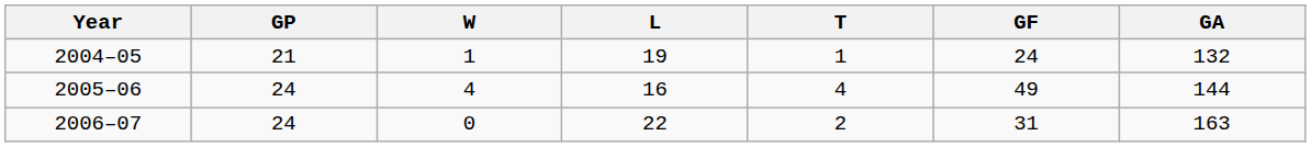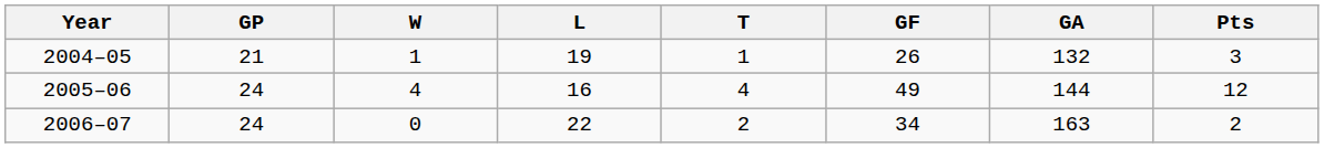+ column: Pts | 3 | 12 | 2
2004–05 | GF: 24 -> 26
2006–07 | GF: 31 -> 34
